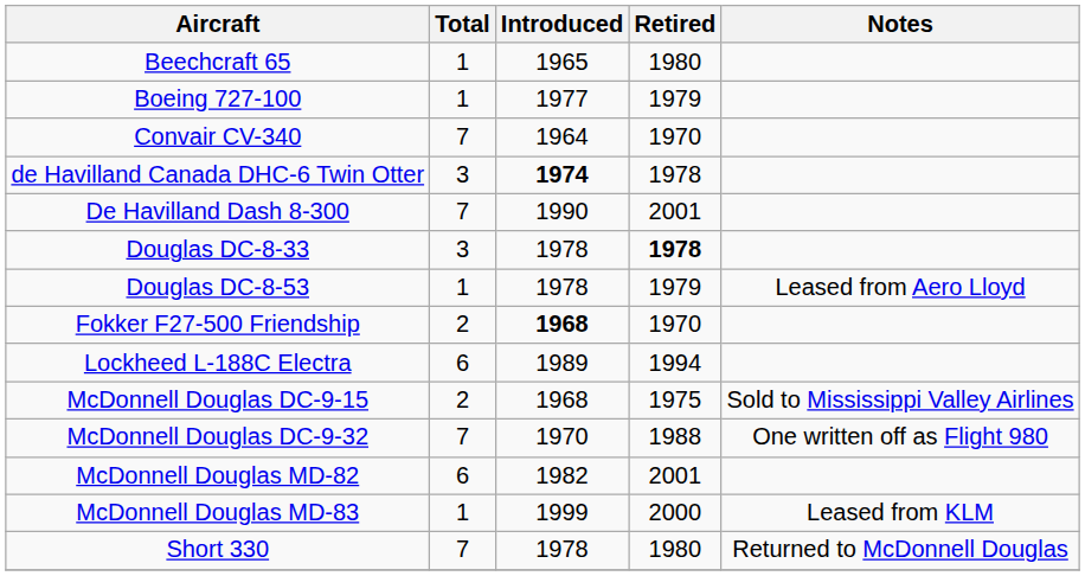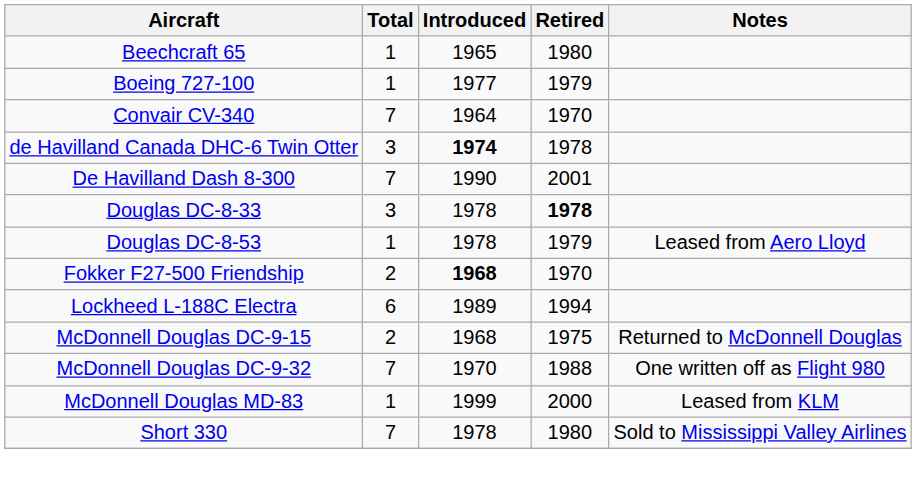McDonnell Douglas DC-9-15 | Notes: Sold to Mississippi Valley Airlines -> Returned to McDonnell Douglas
- row: McDonnell Douglas MD-82 | 6 | 1982 | 2001
Short 330 | Notes: Returned to McDonnell Douglas -> Sold to Mississippi Valley Airlines
